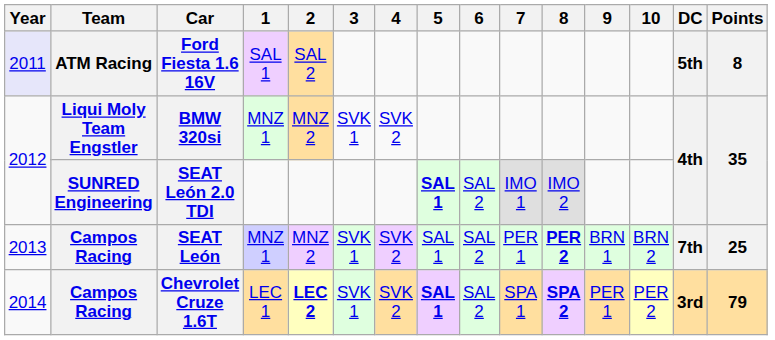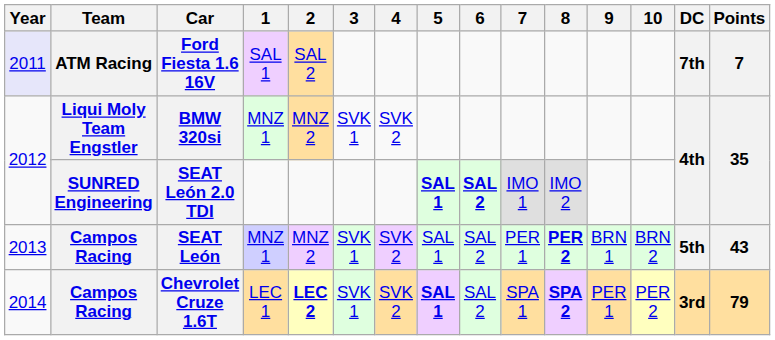Ford Fiesta 1.6 16V | DC: 5th -> 7th
Ford Fiesta 1.6 16V | Points: 8 -> 7
SEAT León 2.0 TDI | 6: normal -> bold
SEAT León | DC: 7th -> 5th
SEAT León | Points: 25 -> 43
